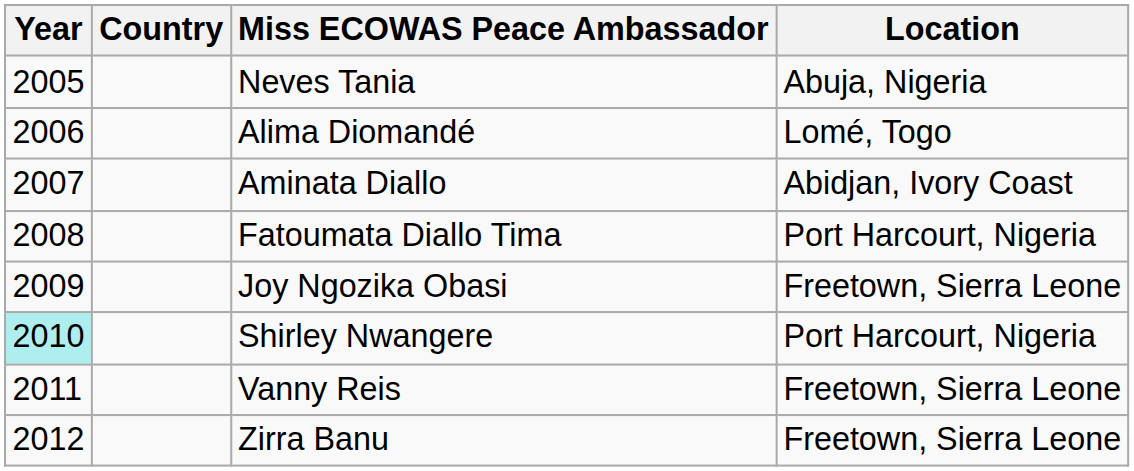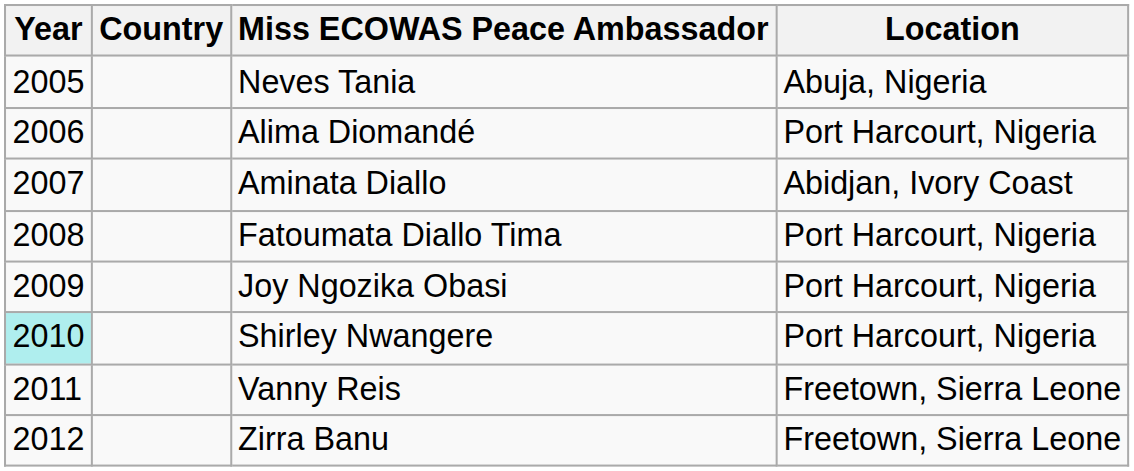Alima Diomandé | Location: Lomé, Togo -> Port Harcourt, Nigeria
Joy Ngozika Obasi | Location: Freetown, Sierra Leone -> Port Harcourt, Nigeria
